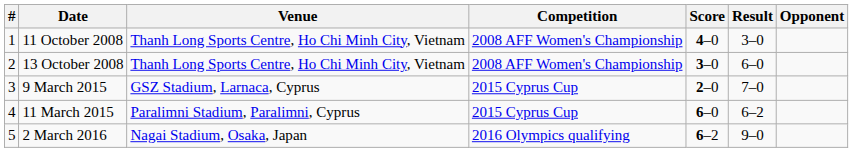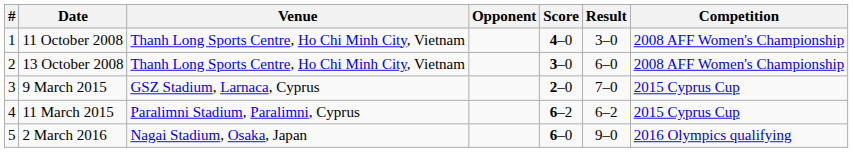columns swapped: Opponent <-> Competition
11 March 2015 | Score: 6–0 -> 6–2
2 March 2016 | Score: 6–2 -> 6–0
